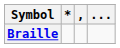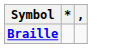- column: ...
